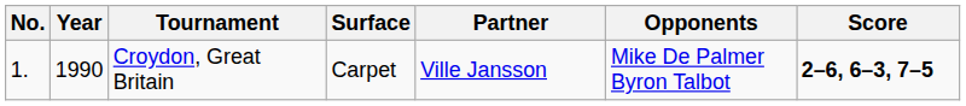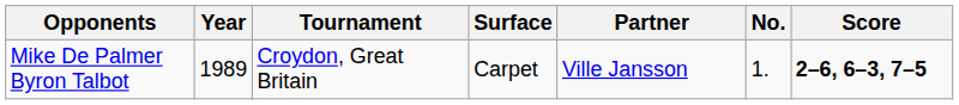columns swapped: No. <-> Opponents
Croydon, Great Britain | Year: 1990 -> 1989
